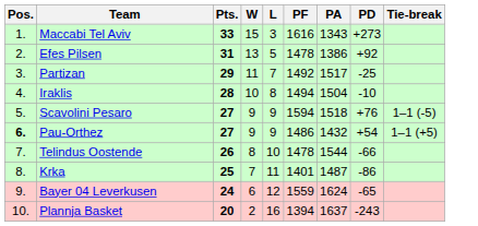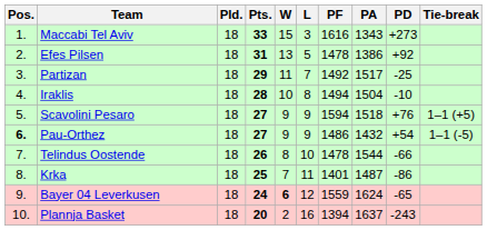+ column: Pld. | 18 | 18 | 18 | 18 | 18 | 18 | 18 | 18 | 18 | 18
Scavolini Pesaro | Tie-break: 1–1 (-5) -> 1–1 (+5)
Pau-Orthez | Tie-break: 1–1 (+5) -> 1–1 (-5)
Bayer 04 Leverkusen | W: normal -> bold
